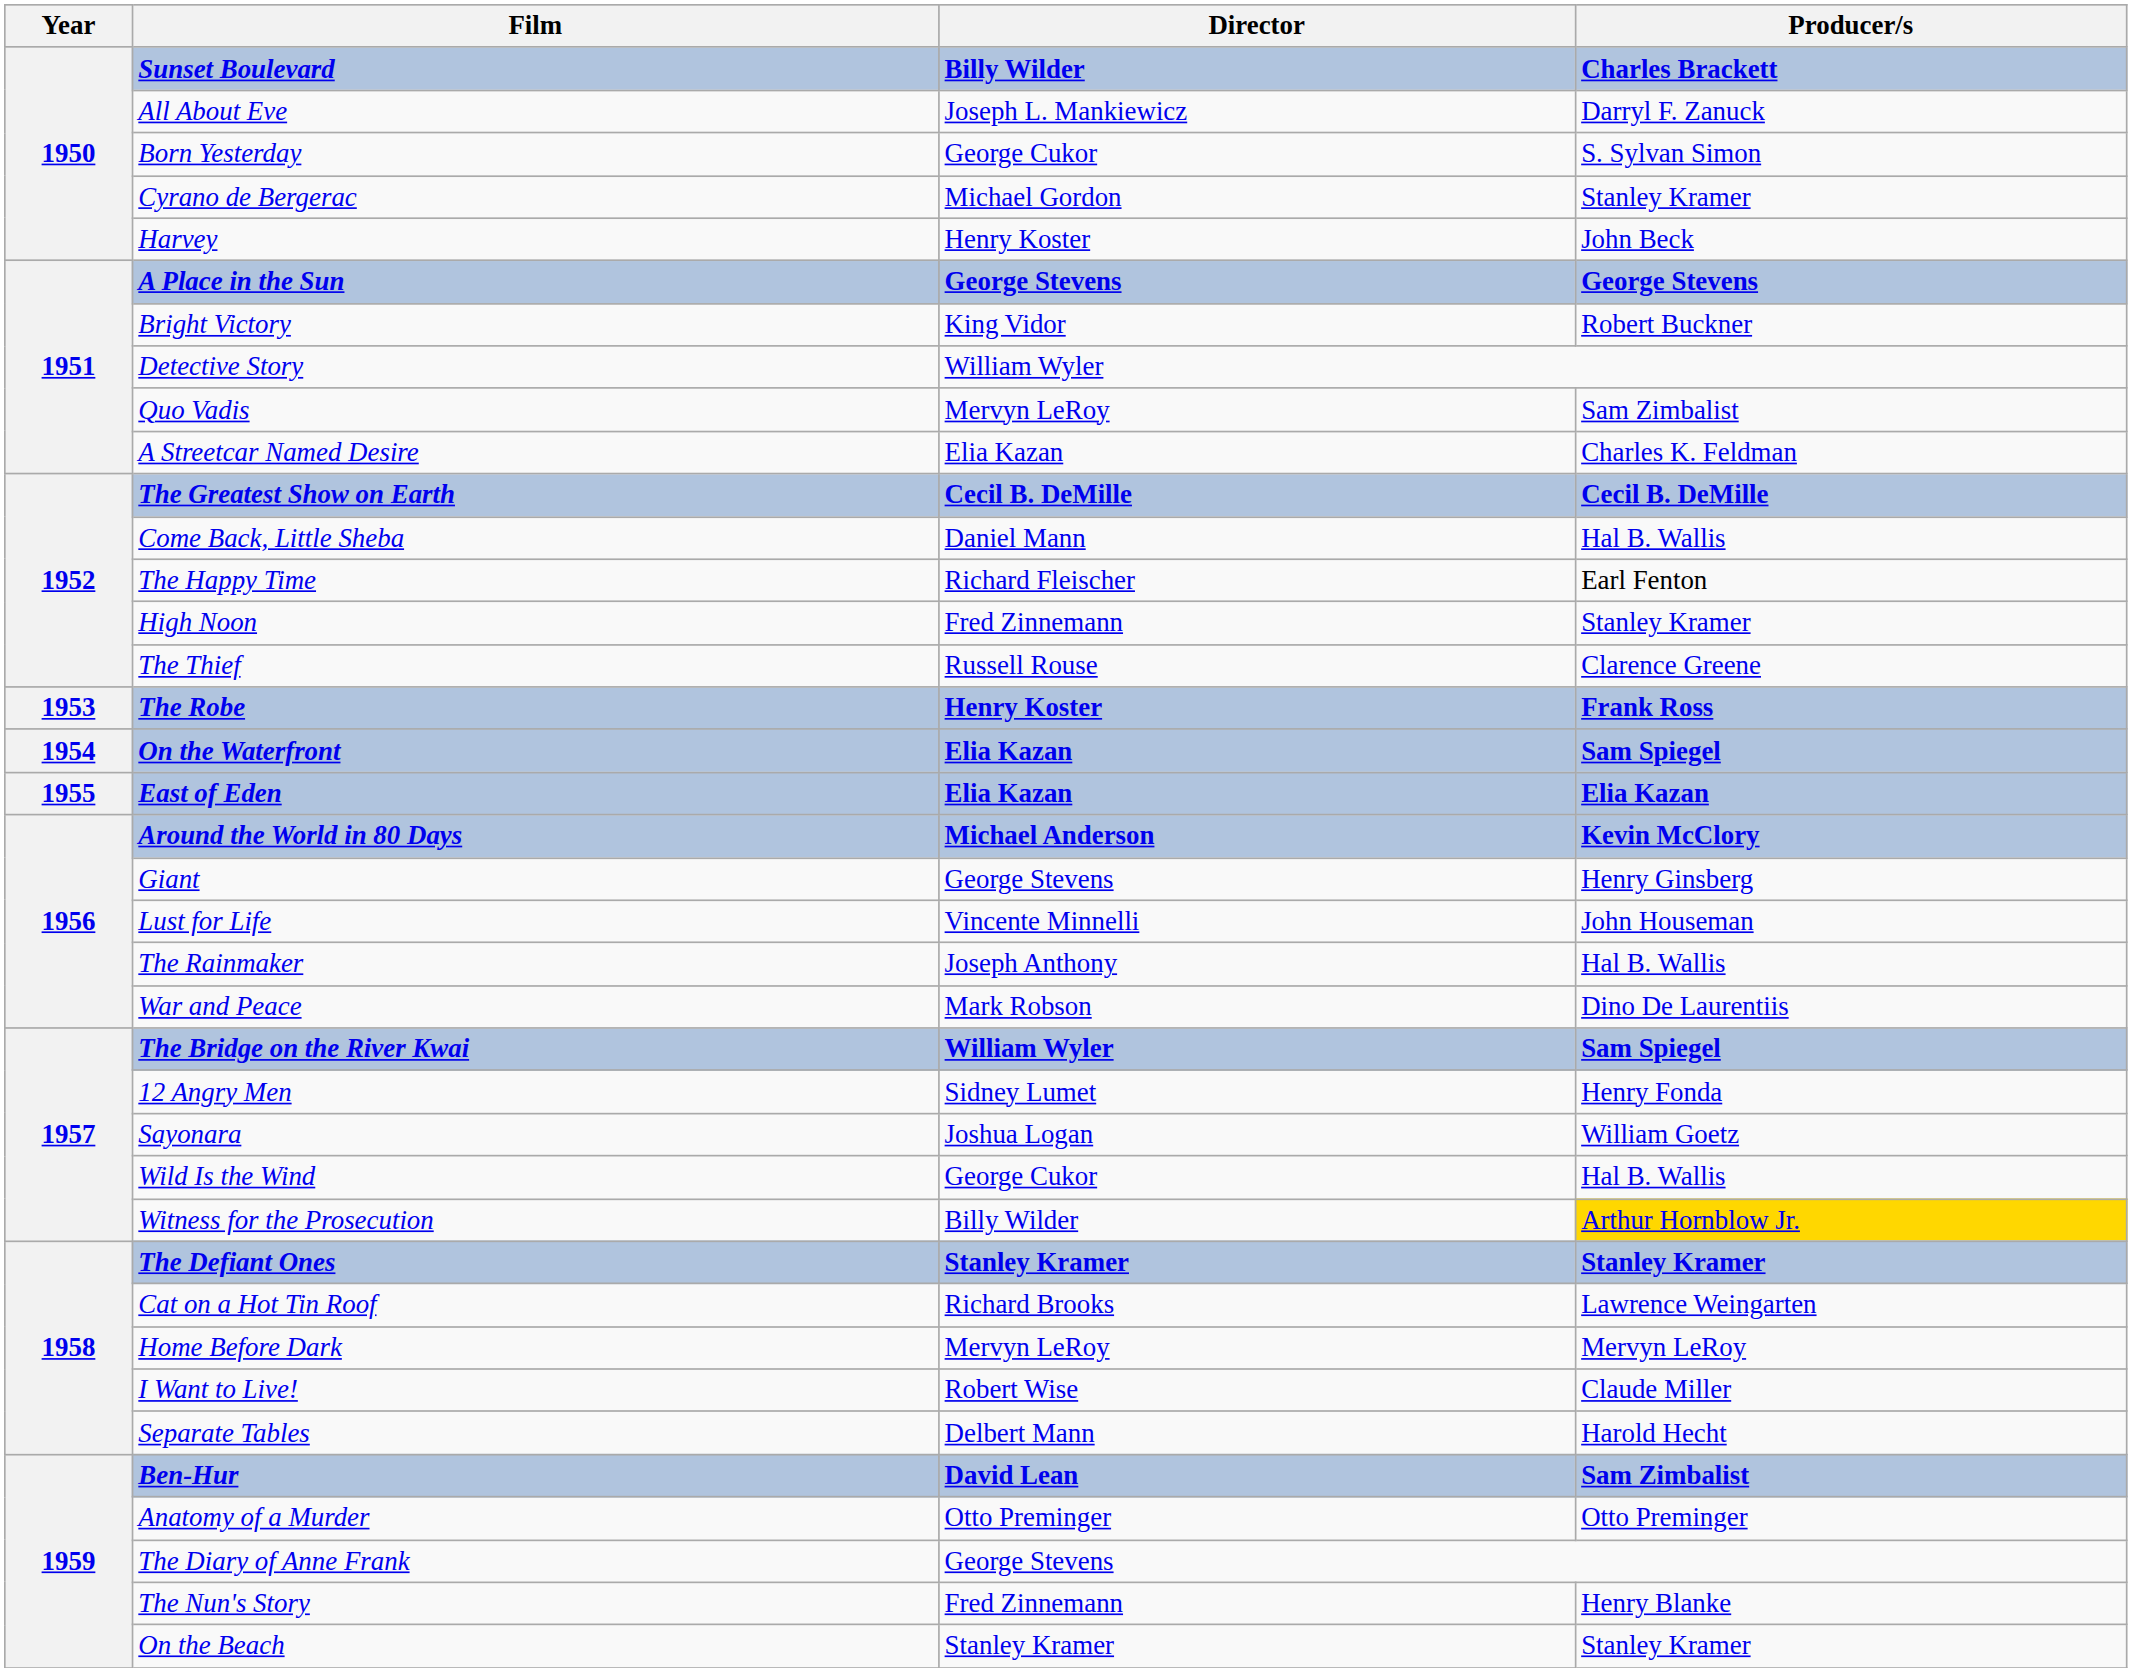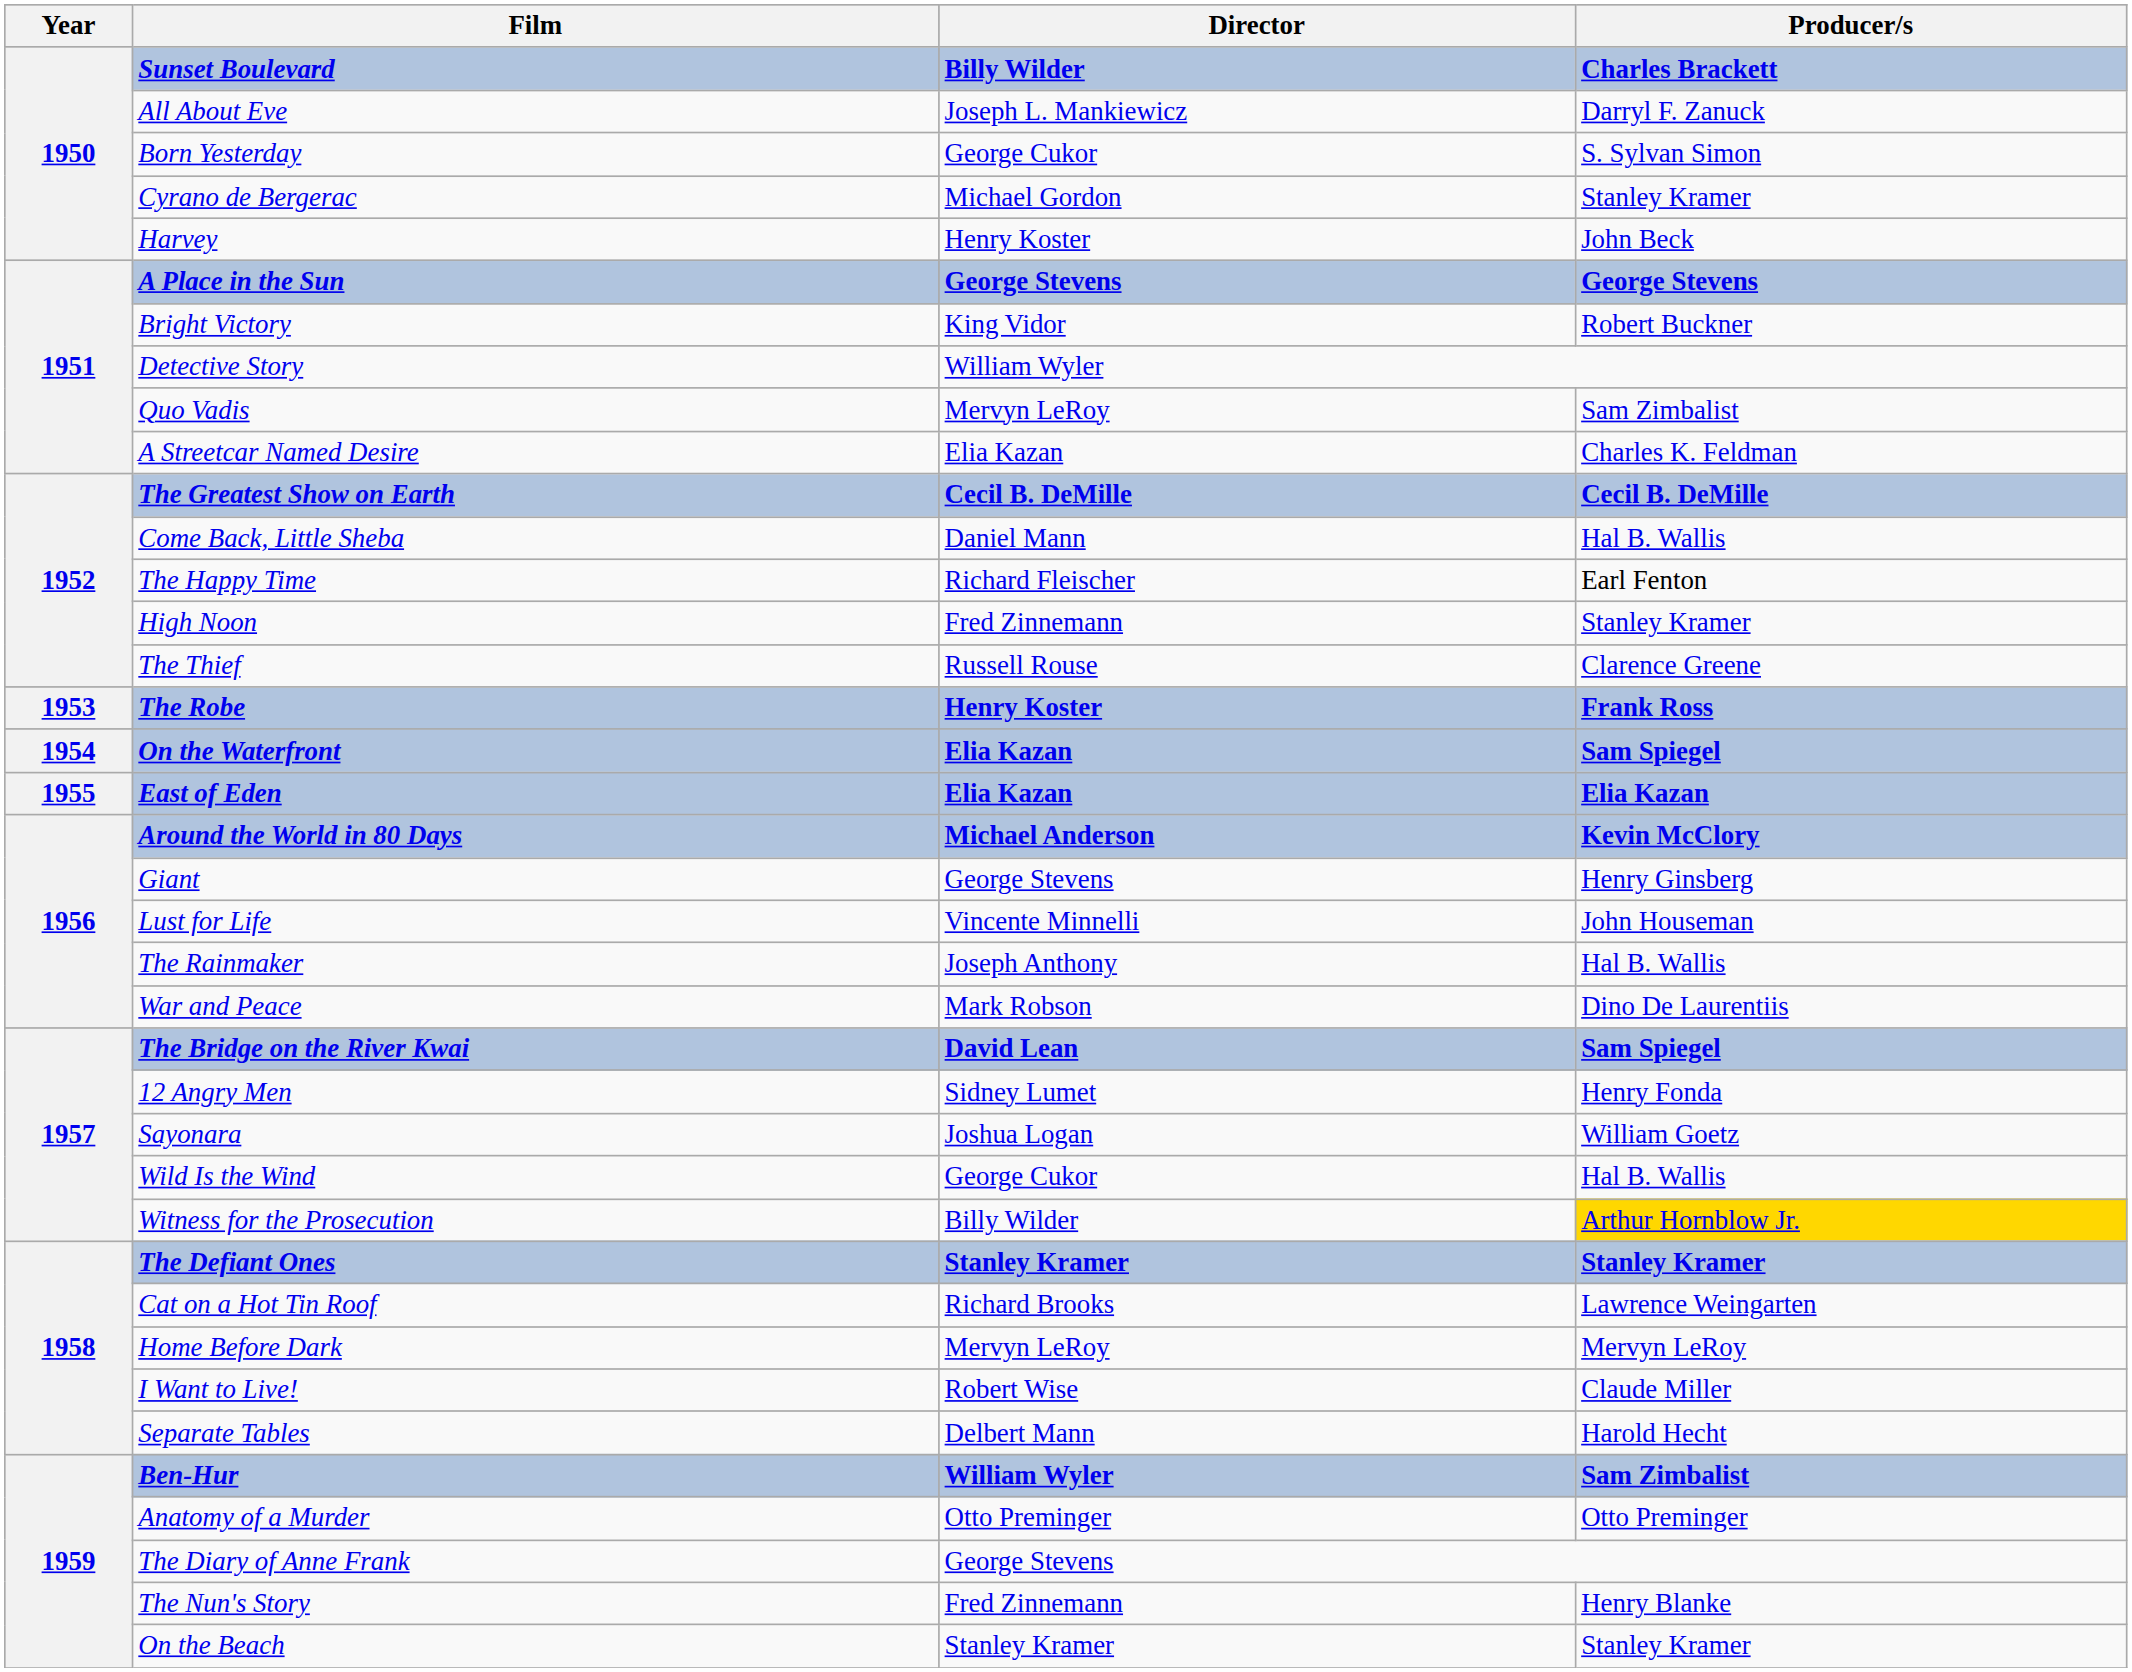The Bridge on the River Kwai | Director: William Wyler -> David Lean
Ben-Hur | Director: David Lean -> William Wyler
